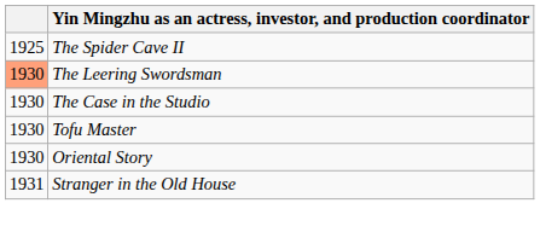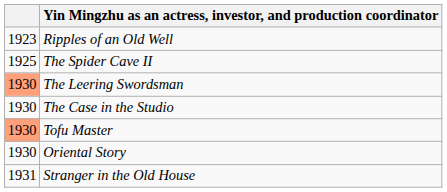+ row: 1923 | Ripples of an Old Well
Tofu Master | column 1: no background -> lightsalmon background
